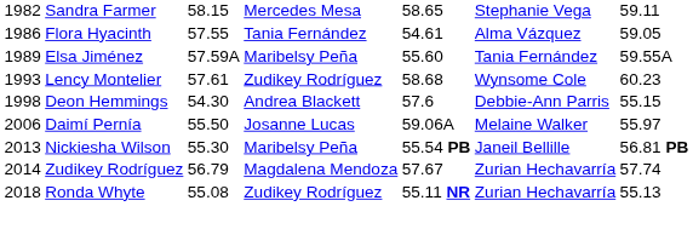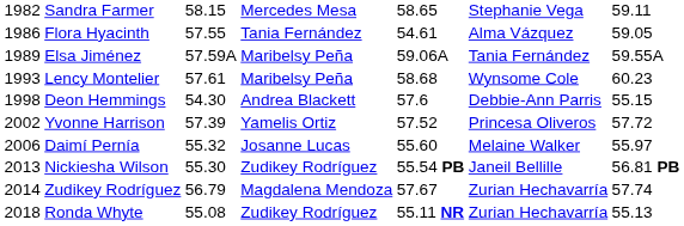Elsa Jiménez | column 5: 55.60 -> 59.06A
Lency Montelier | column 4: Zudikey Rodríguez -> Maribelsy Peña
+ row: 2002 | Yvonne Harrison | 57.39 | Yamelis Ortiz | 57.52 | Princesa Oliveros | 57.72
Daimí Pernía | column 3: 55.50 -> 55.32
Daimí Pernía | column 5: 59.06A -> 55.60
Nickiesha Wilson | column 4: Maribelsy Peña -> Zudikey Rodríguez
